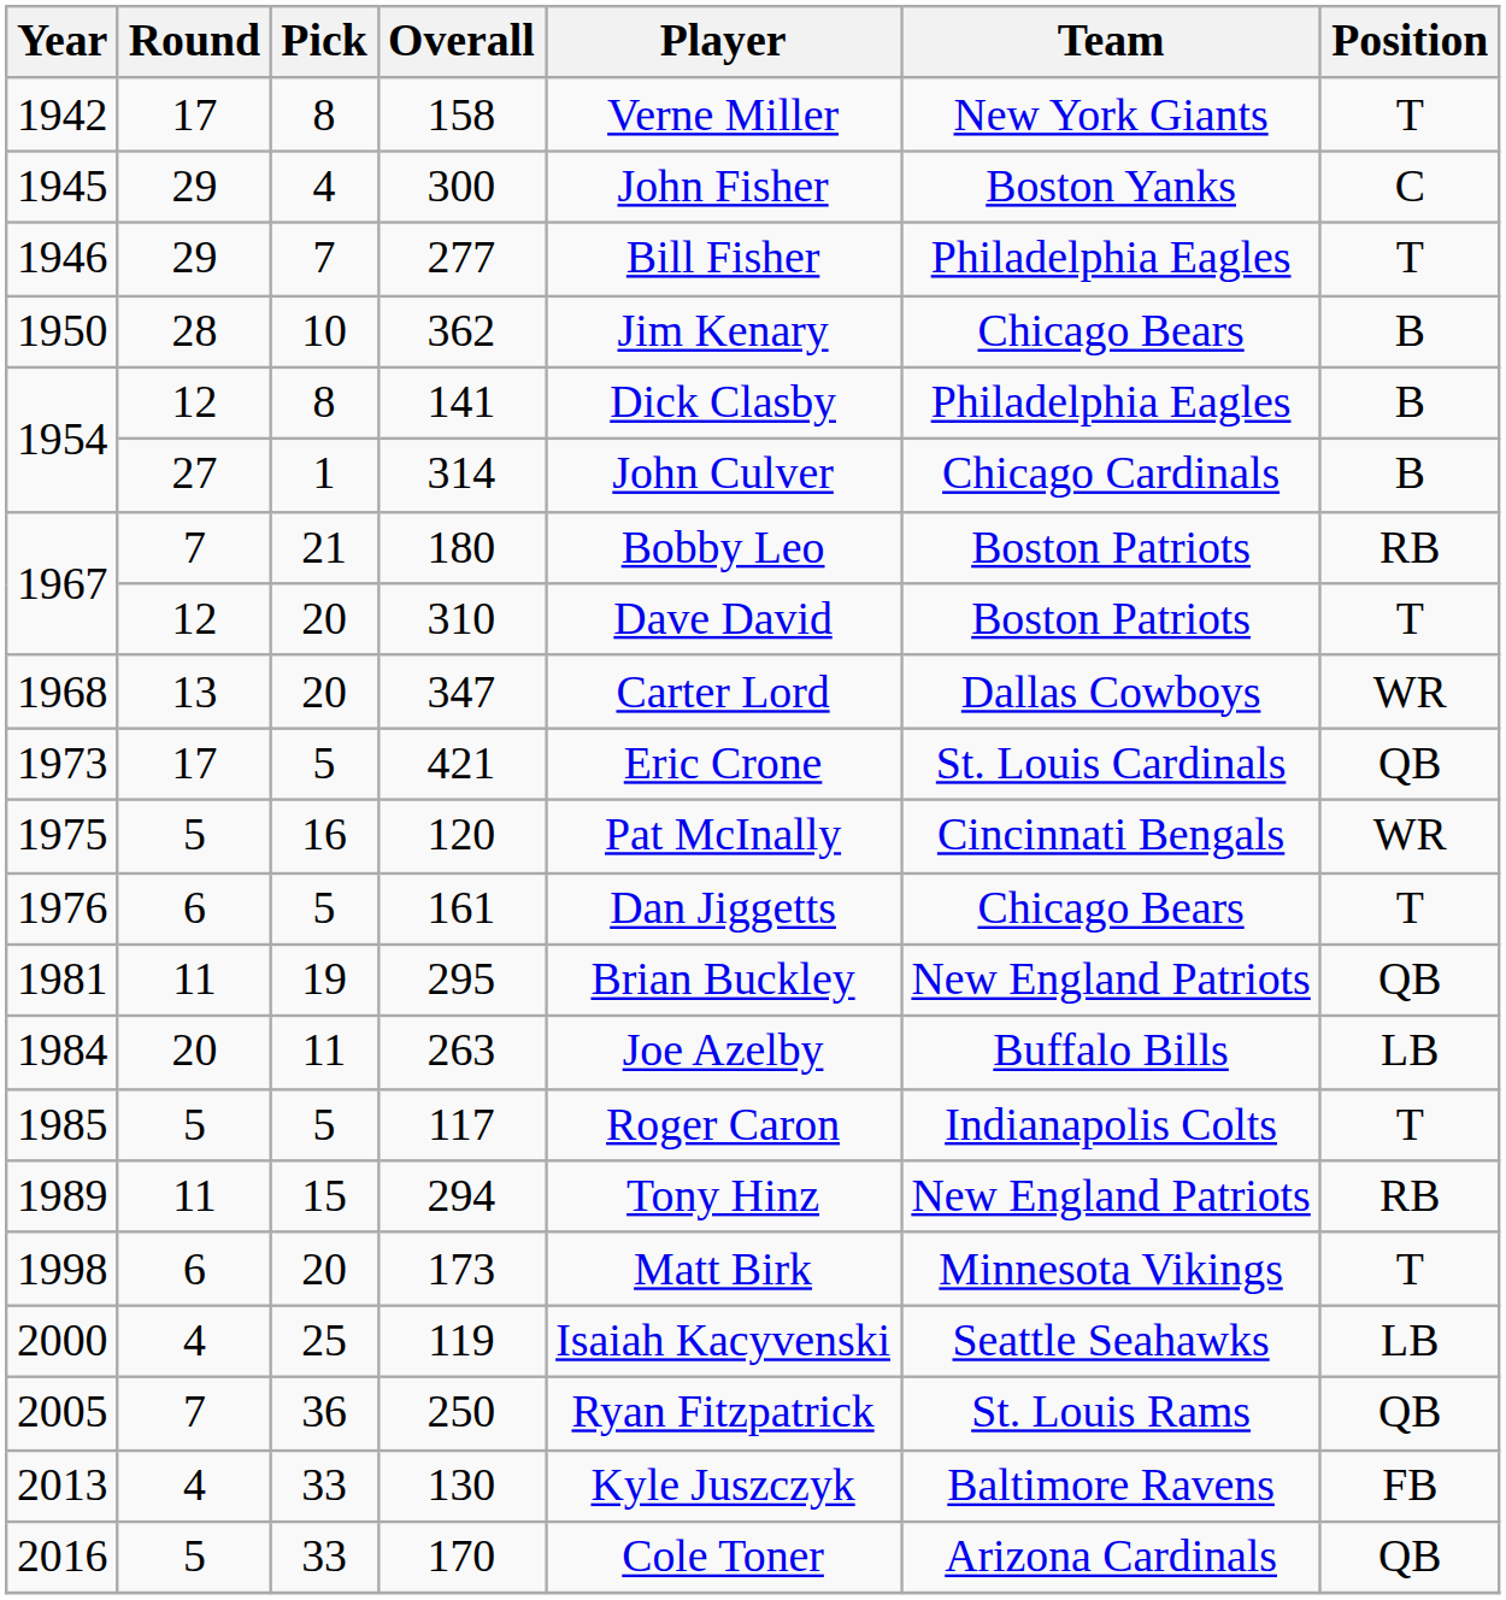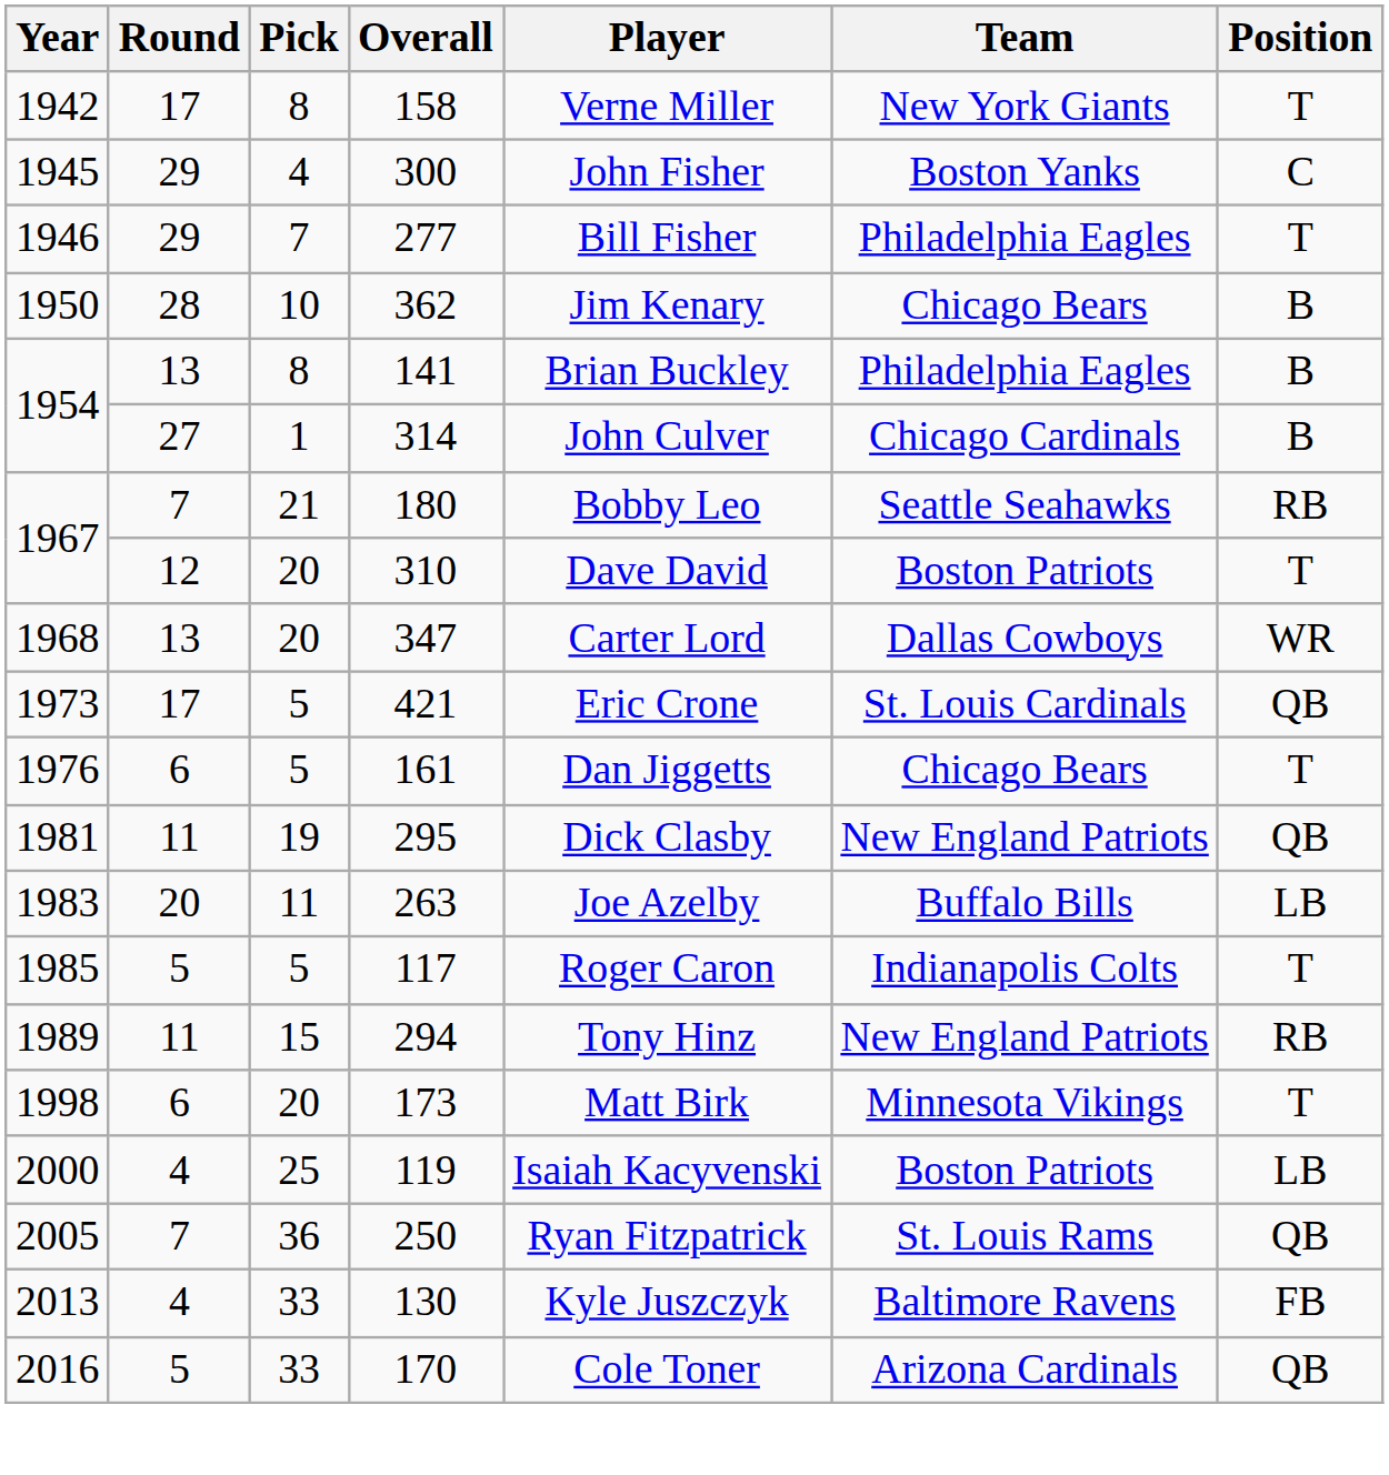141 | Round: 12 -> 13
141 | Player: Dick Clasby -> Brian Buckley
180 | Team: Boston Patriots -> Seattle Seahawks
- row: 1975 | 5 | 16 | 120 | Pat McInally | Cincinnati Bengals | WR
295 | Player: Brian Buckley -> Dick Clasby
263 | Year: 1984 -> 1983
119 | Team: Seattle Seahawks -> Boston Patriots
